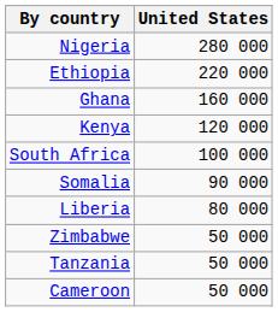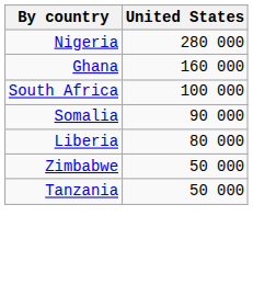- row: Ethiopia | 220 000
- row: Kenya | 120 000
- row: Cameroon | 50 000
